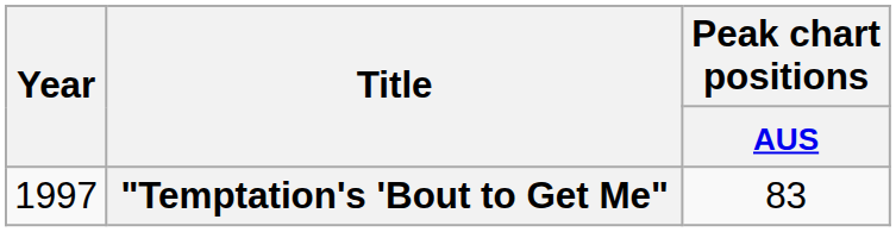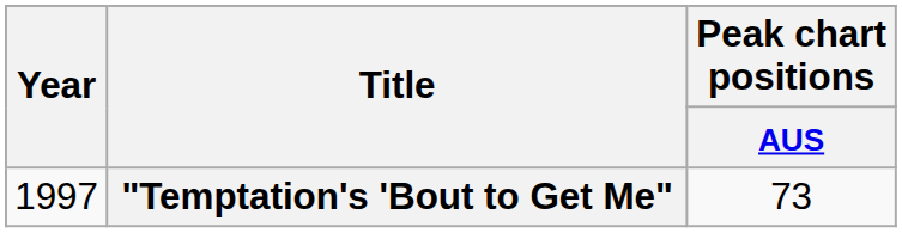"Temptation's 'Bout to Get Me" | Peak chart positions / AUS: 83 -> 73
